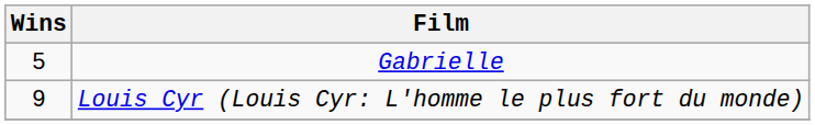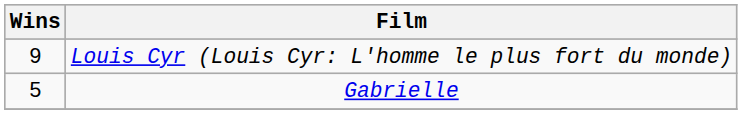rows swapped: Louis Cyr (Louis Cyr: L'homme le plus fort du monde) <-> Gabrielle
